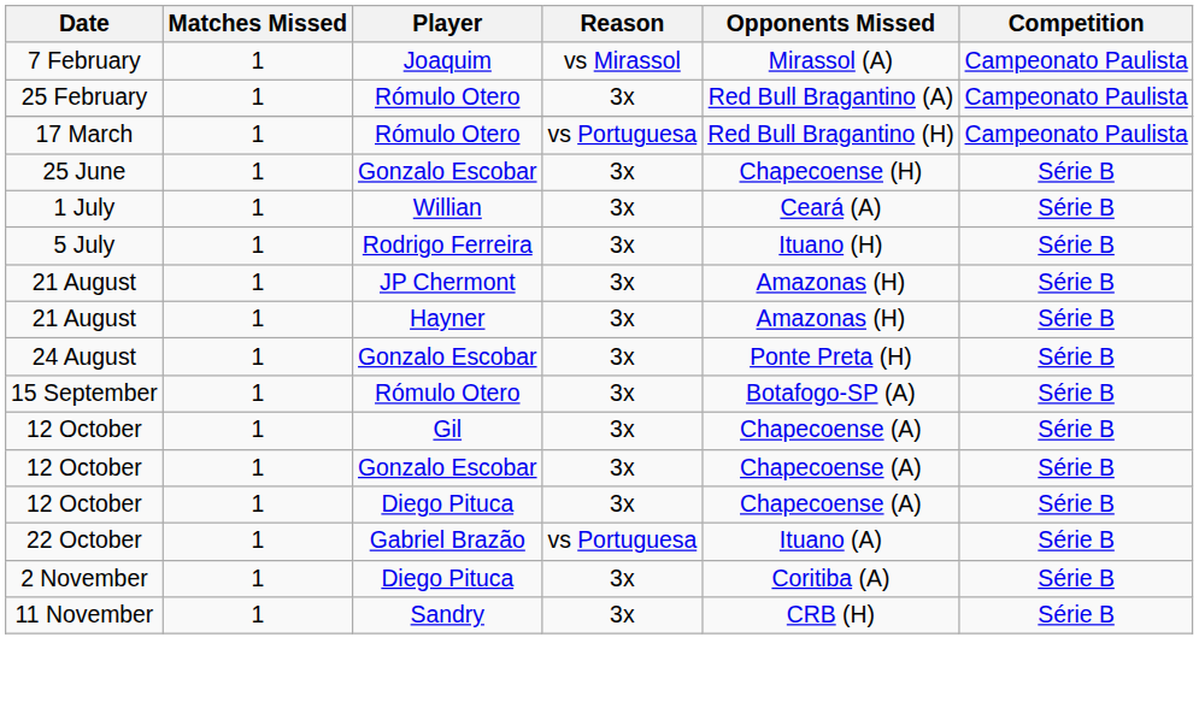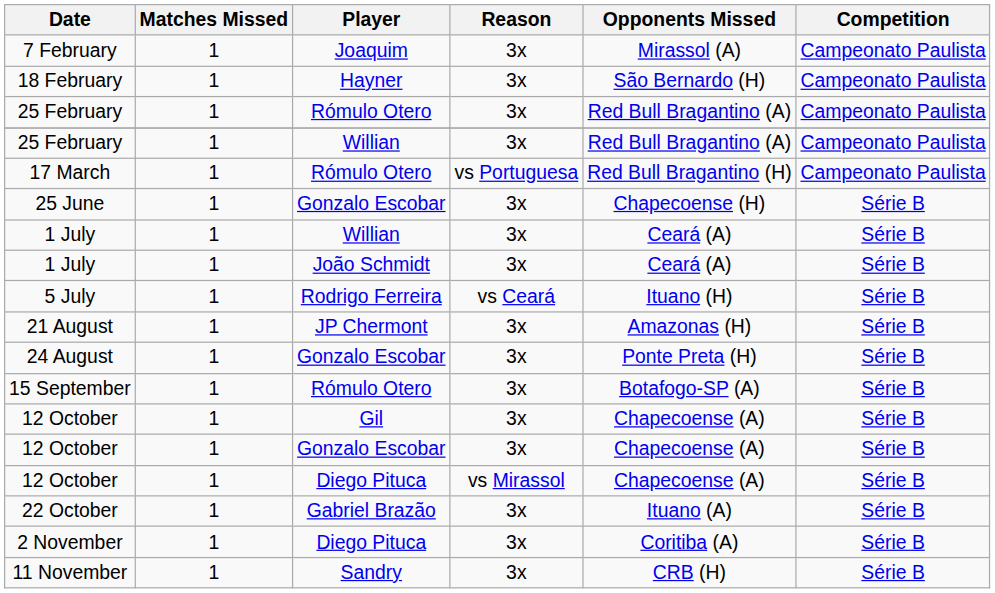7 February | Reason: vs Mirassol -> 3x
+ row: 18 February | 1 | Hayner | 3x | São Bernardo (H) | Campeonato Paulista
+ row: 25 February | 1 | Willian | 3x | Red Bull Bragantino (A) | Campeonato Paulista
+ row: 1 July | 1 | João Schmidt | 3x | Ceará (A) | Série B
5 July | Reason: 3x -> vs Ceará
- row: 21 August | 1 | Hayner | 3x | Amazonas (H) | Série B
12 October / Diego Pituca | Reason: 3x -> vs Mirassol
22 October | Reason: vs Portuguesa -> 3x
